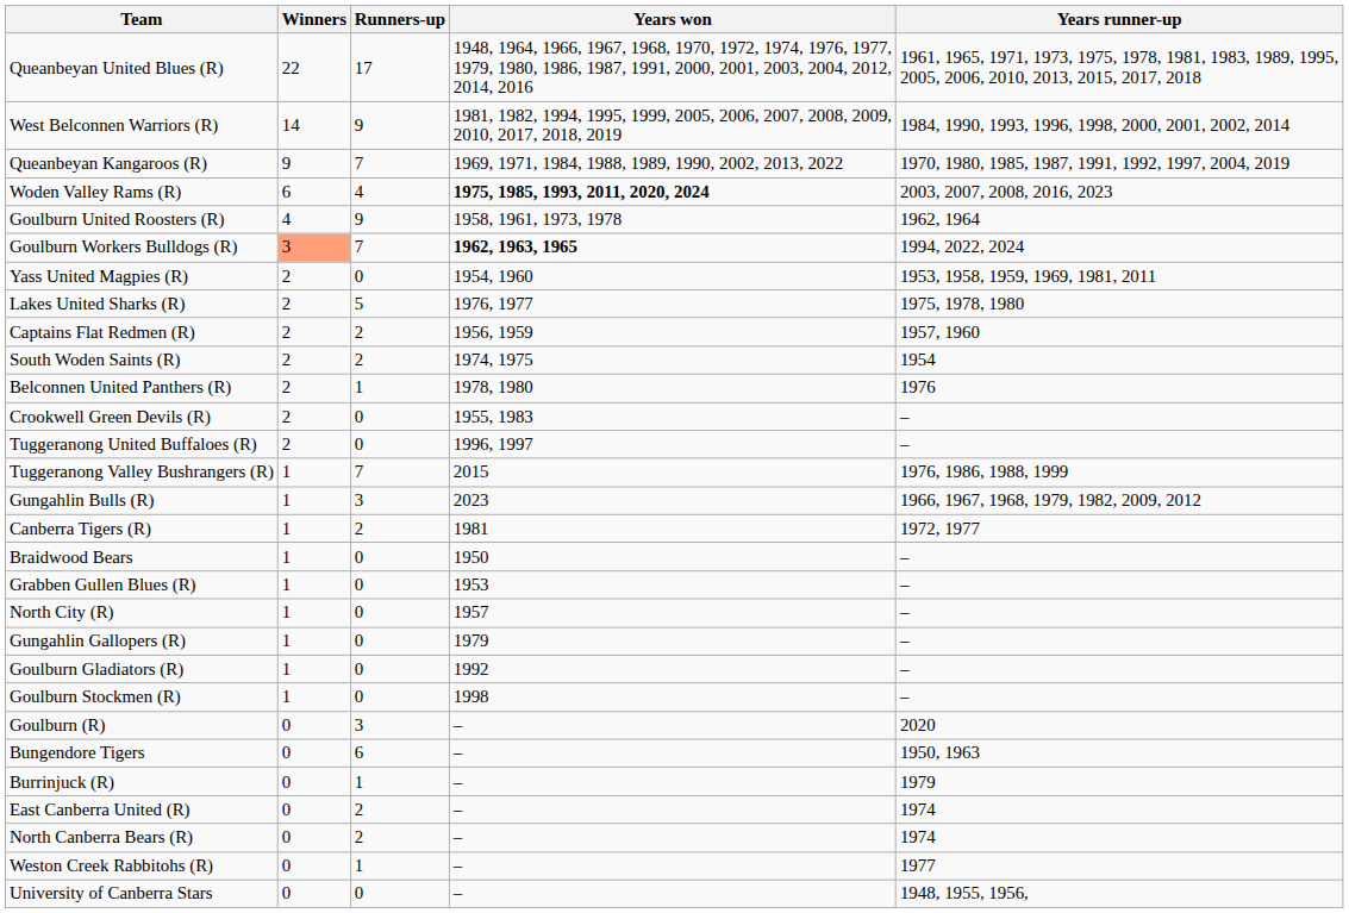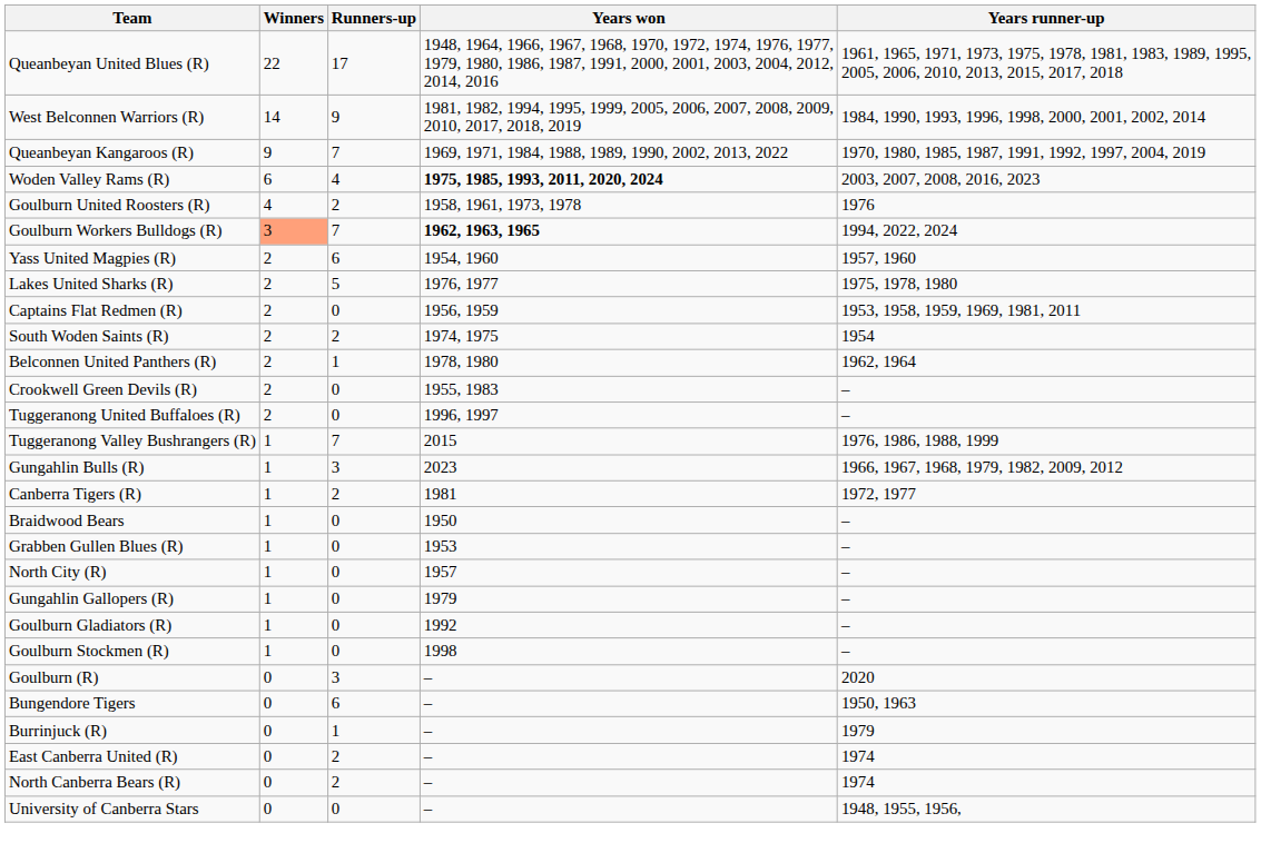Goulburn United Roosters (R) | Runners-up: 9 -> 2
Goulburn United Roosters (R) | Years runner-up: 1962, 1964 -> 1976
Yass United Magpies (R) | Runners-up: 0 -> 6
Yass United Magpies (R) | Years runner-up: 1953, 1958, 1959, 1969, 1981, 2011 -> 1957, 1960
Captains Flat Redmen (R) | Runners-up: 2 -> 0
Captains Flat Redmen (R) | Years runner-up: 1957, 1960 -> 1953, 1958, 1959, 1969, 1981, 2011
Belconnen United Panthers (R) | Years runner-up: 1976 -> 1962, 1964
- row: Weston Creek Rabbitohs (R) | 0 | 1 | – | 1977
